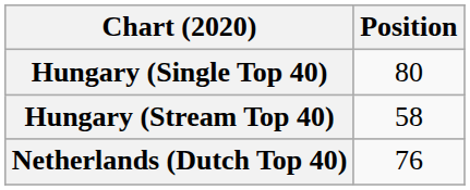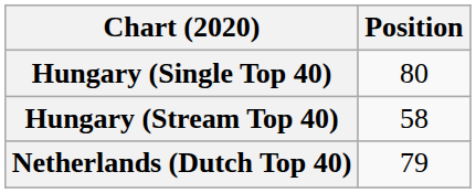Netherlands (Dutch Top 40) | Position: 76 -> 79
